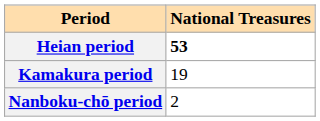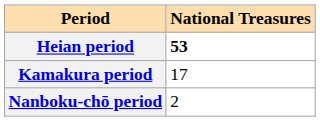Kamakura period | National Treasures: 19 -> 17
